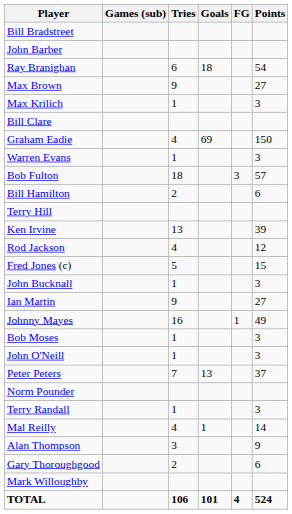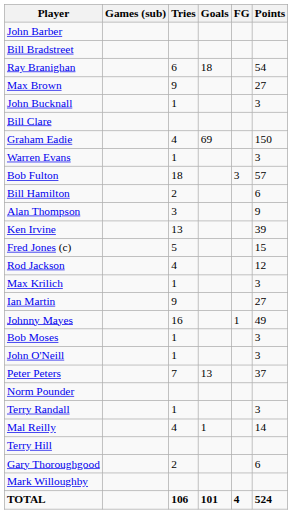rows swapped: John Barber <-> Bill Bradstreet
rows swapped: John Bucknall <-> Max Krilich
rows swapped: Terry Hill <-> Alan Thompson
rows swapped: Rod Jackson <-> Fred Jones (c)
